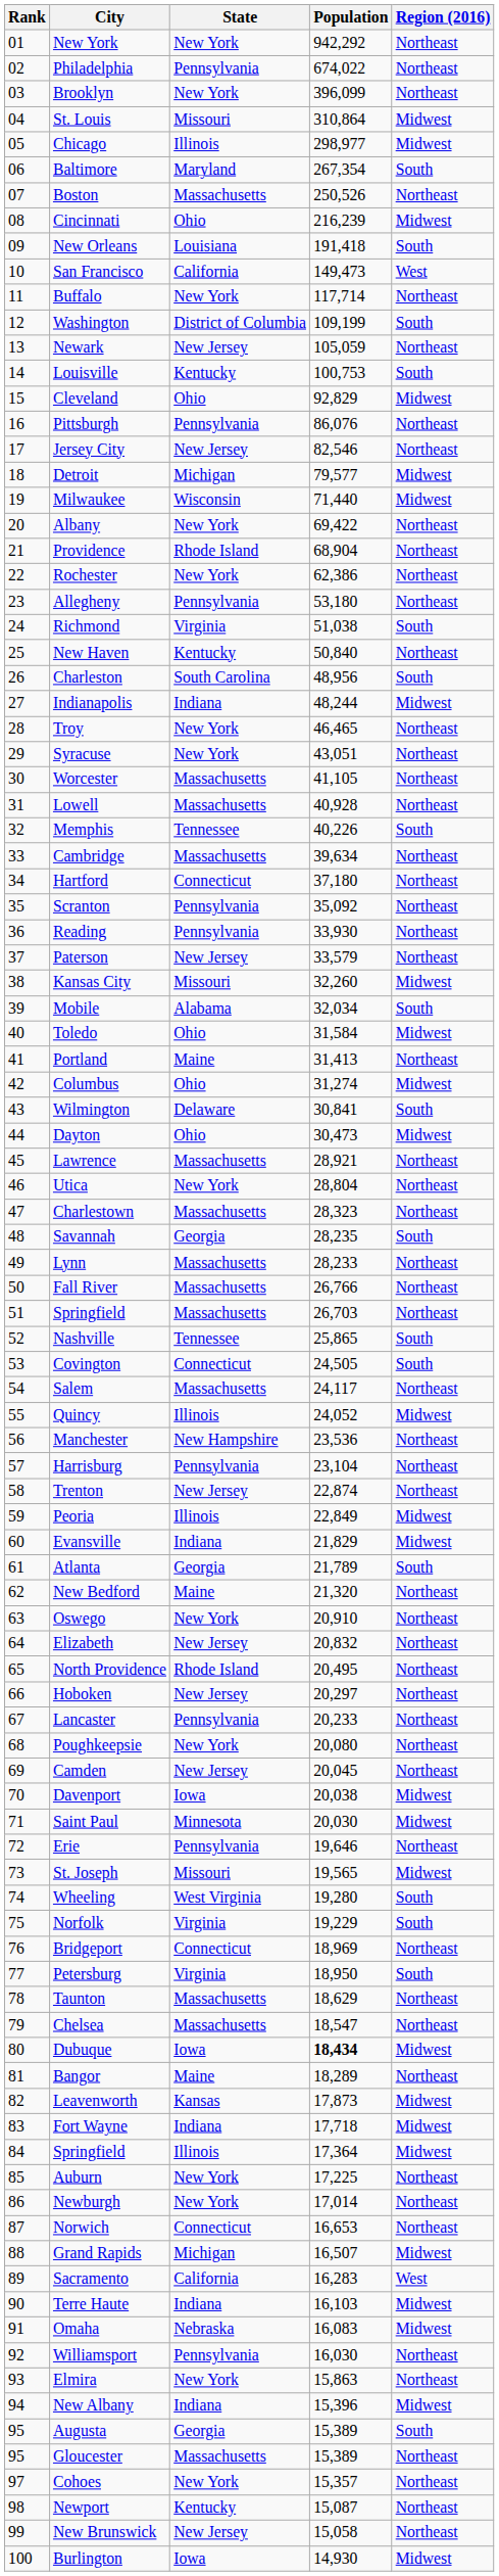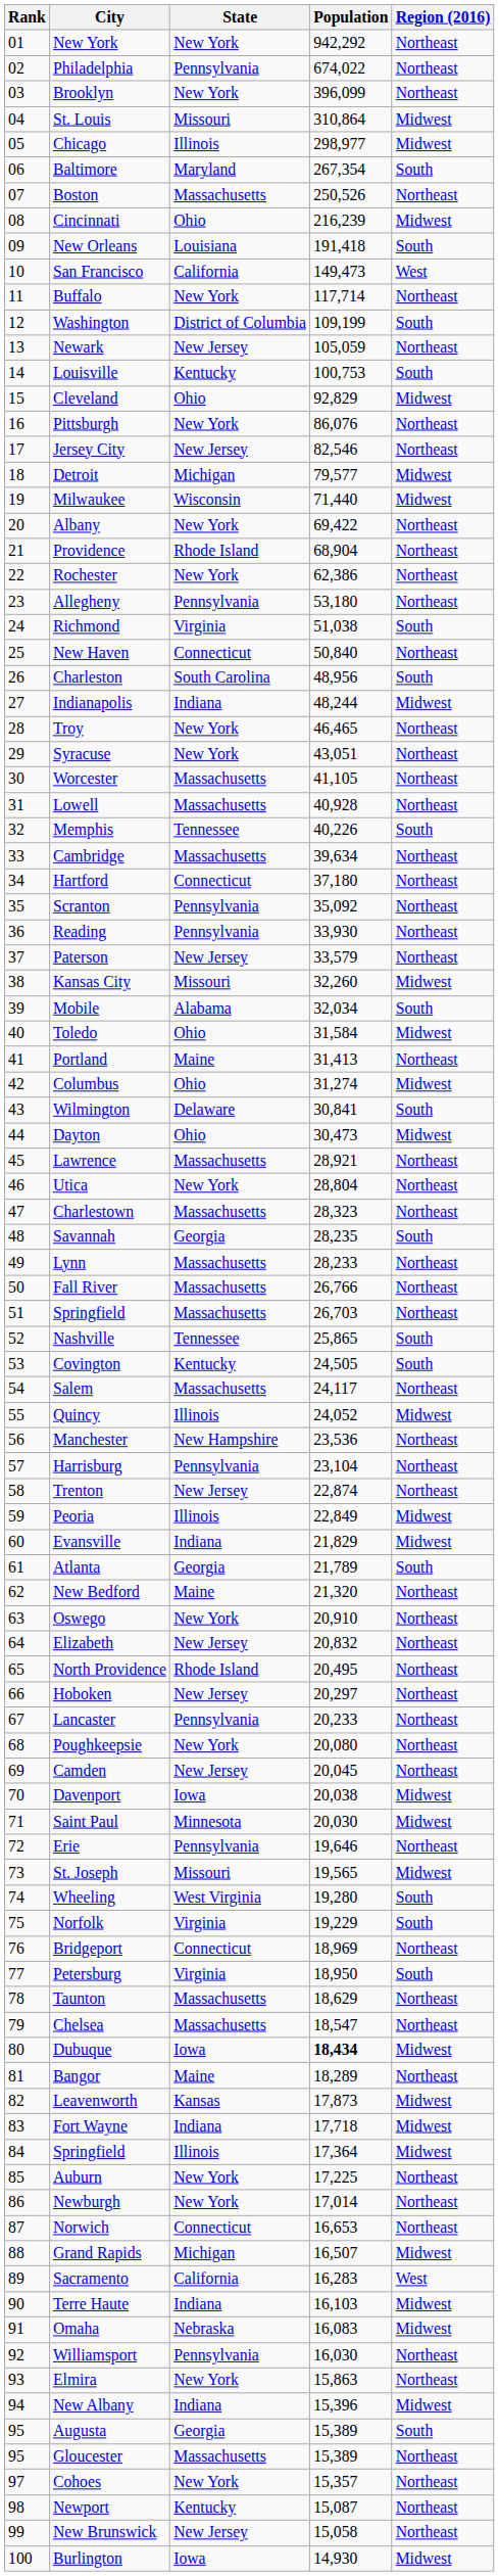Pittsburgh | State: Pennsylvania -> New York
New Haven | State: Kentucky -> Connecticut
Covington | State: Connecticut -> Kentucky
